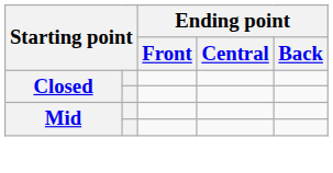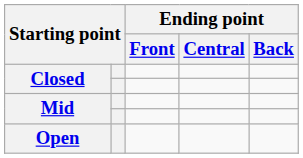+ row: Open
